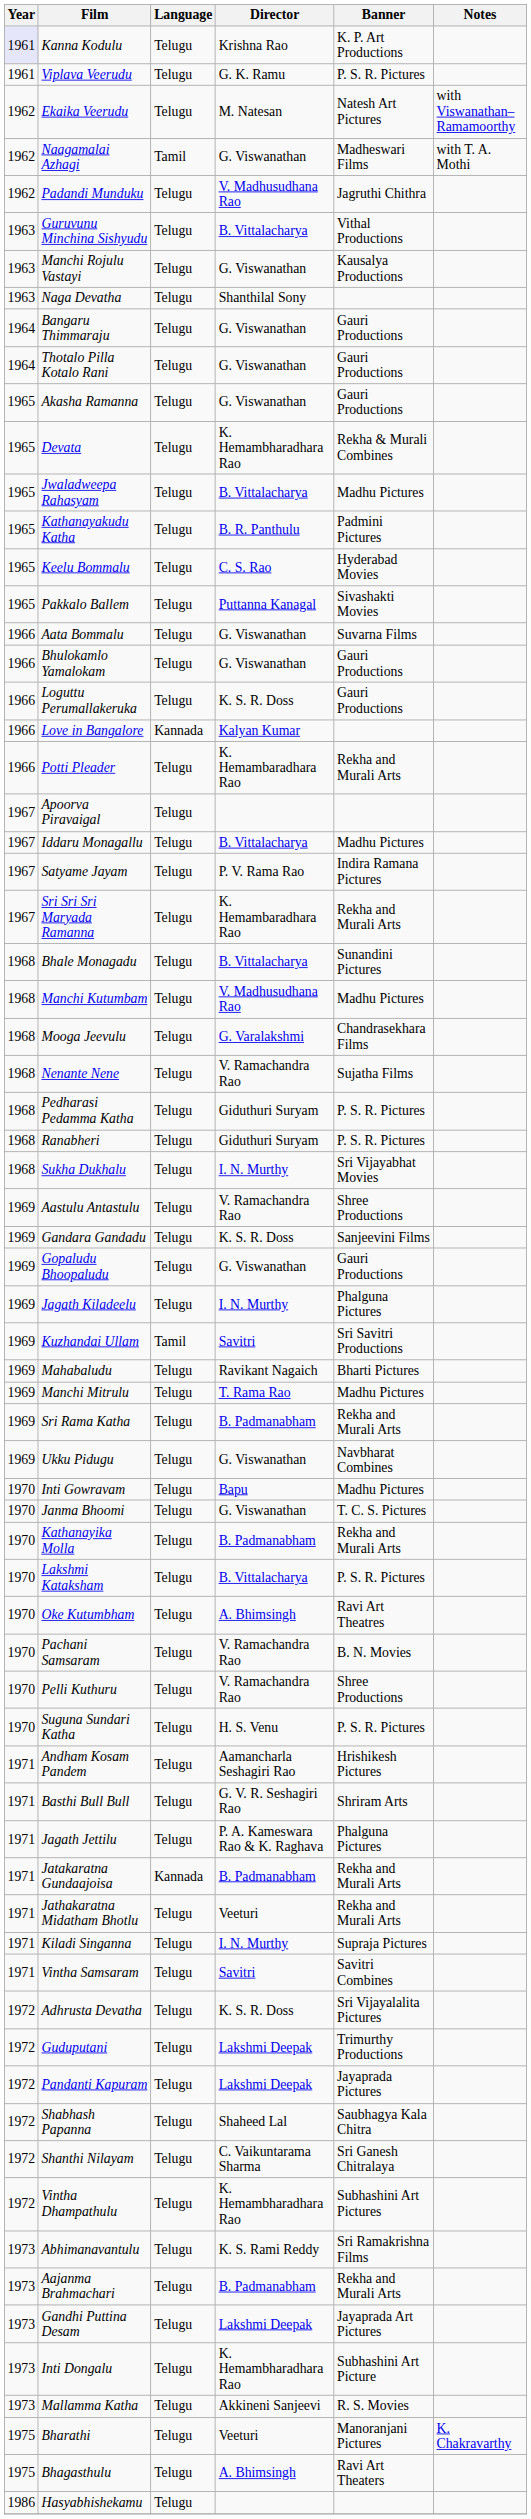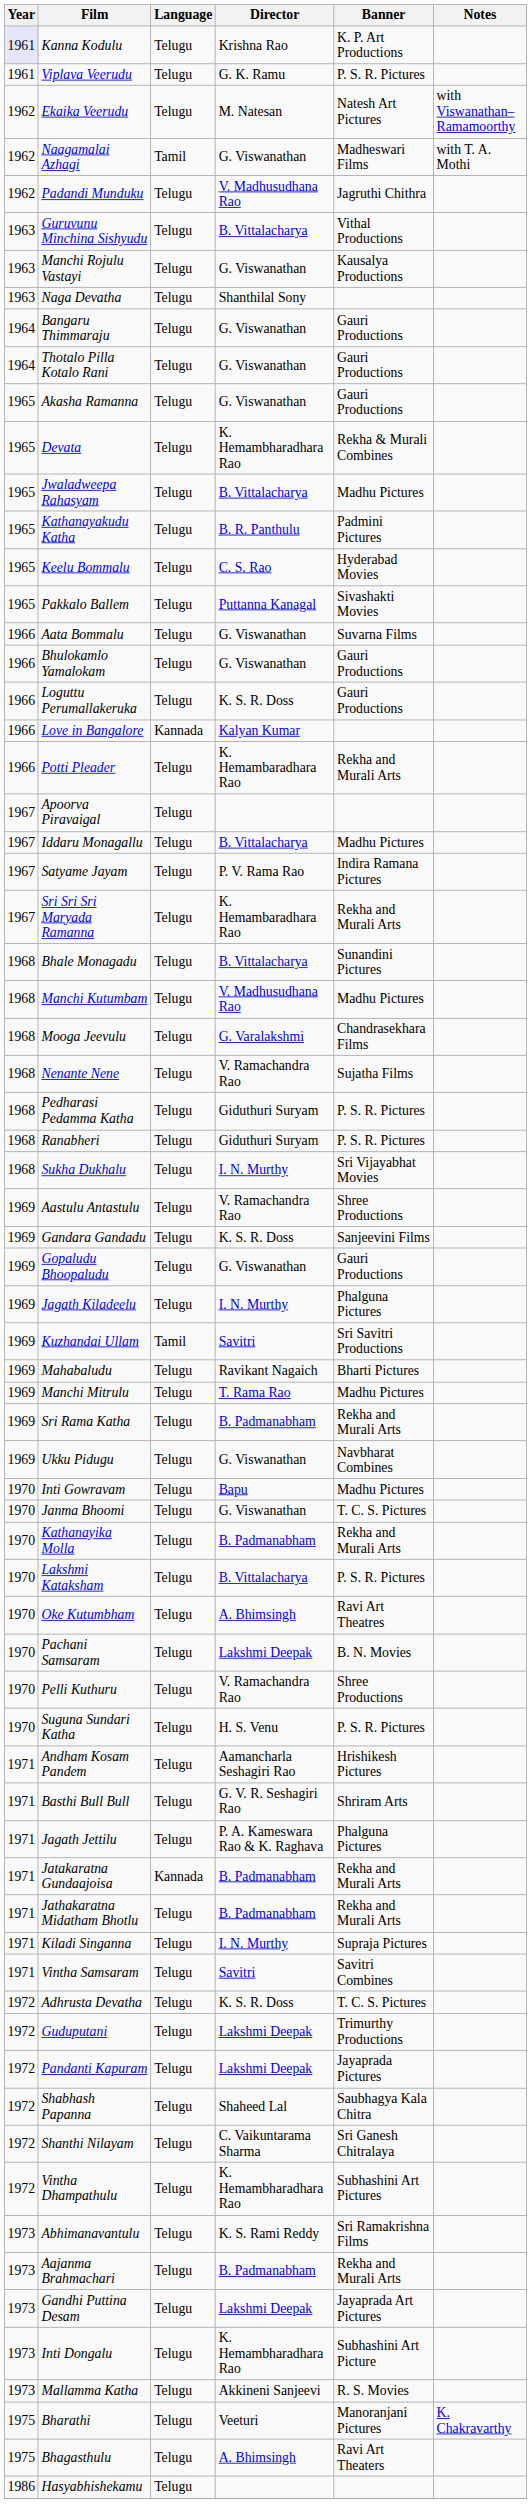Pachani Samsaram | Director: V. Ramachandra Rao -> Lakshmi Deepak
Jathakaratna Midatham Bhotlu | Director: Veeturi -> B. Padmanabham
Adhrusta Devatha | Banner: Sri Vijayalalita Pictures -> T. C. S. Pictures
